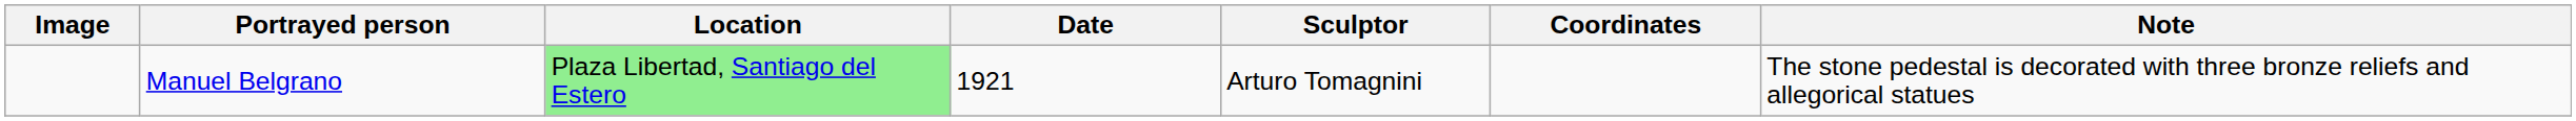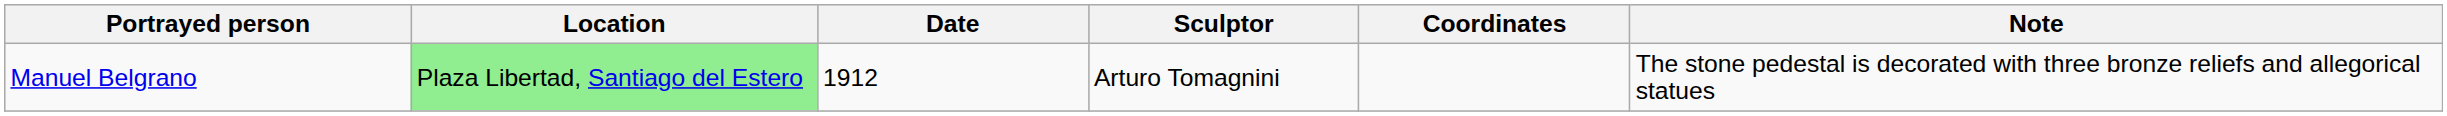- column: Image
Manuel Belgrano | Date: 1921 -> 1912
